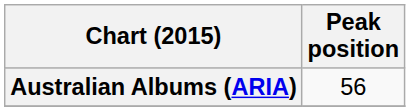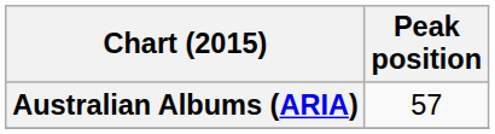Australian Albums (ARIA) | Peak position: 56 -> 57
